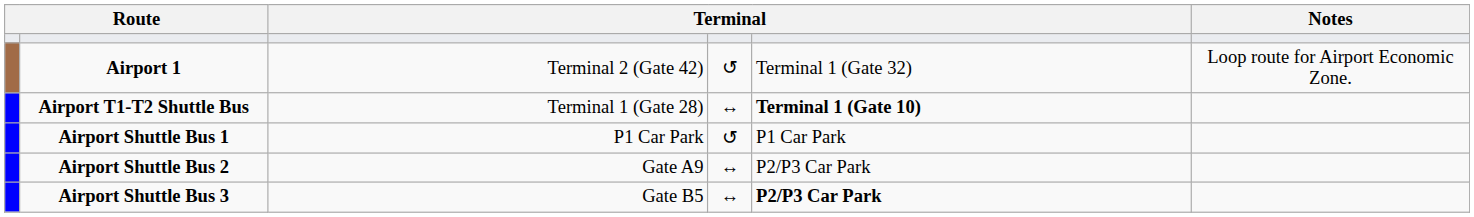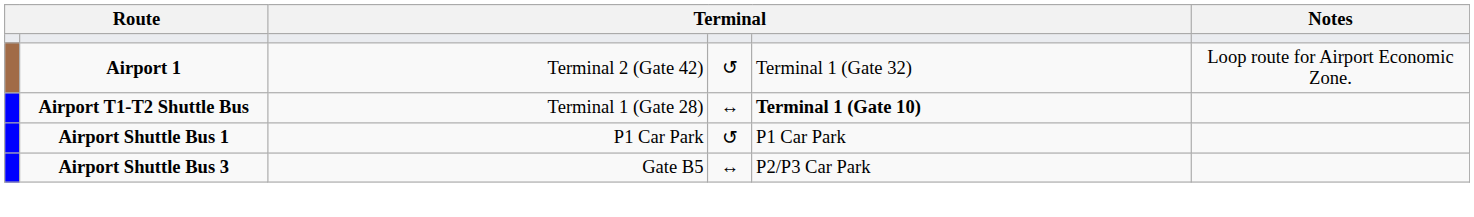- row: Airport Shuttle Bus 2 | Gate A9 | ↔ | P2/P3 Car Park
Airport Shuttle Bus 3 | column 5: bold -> normal
